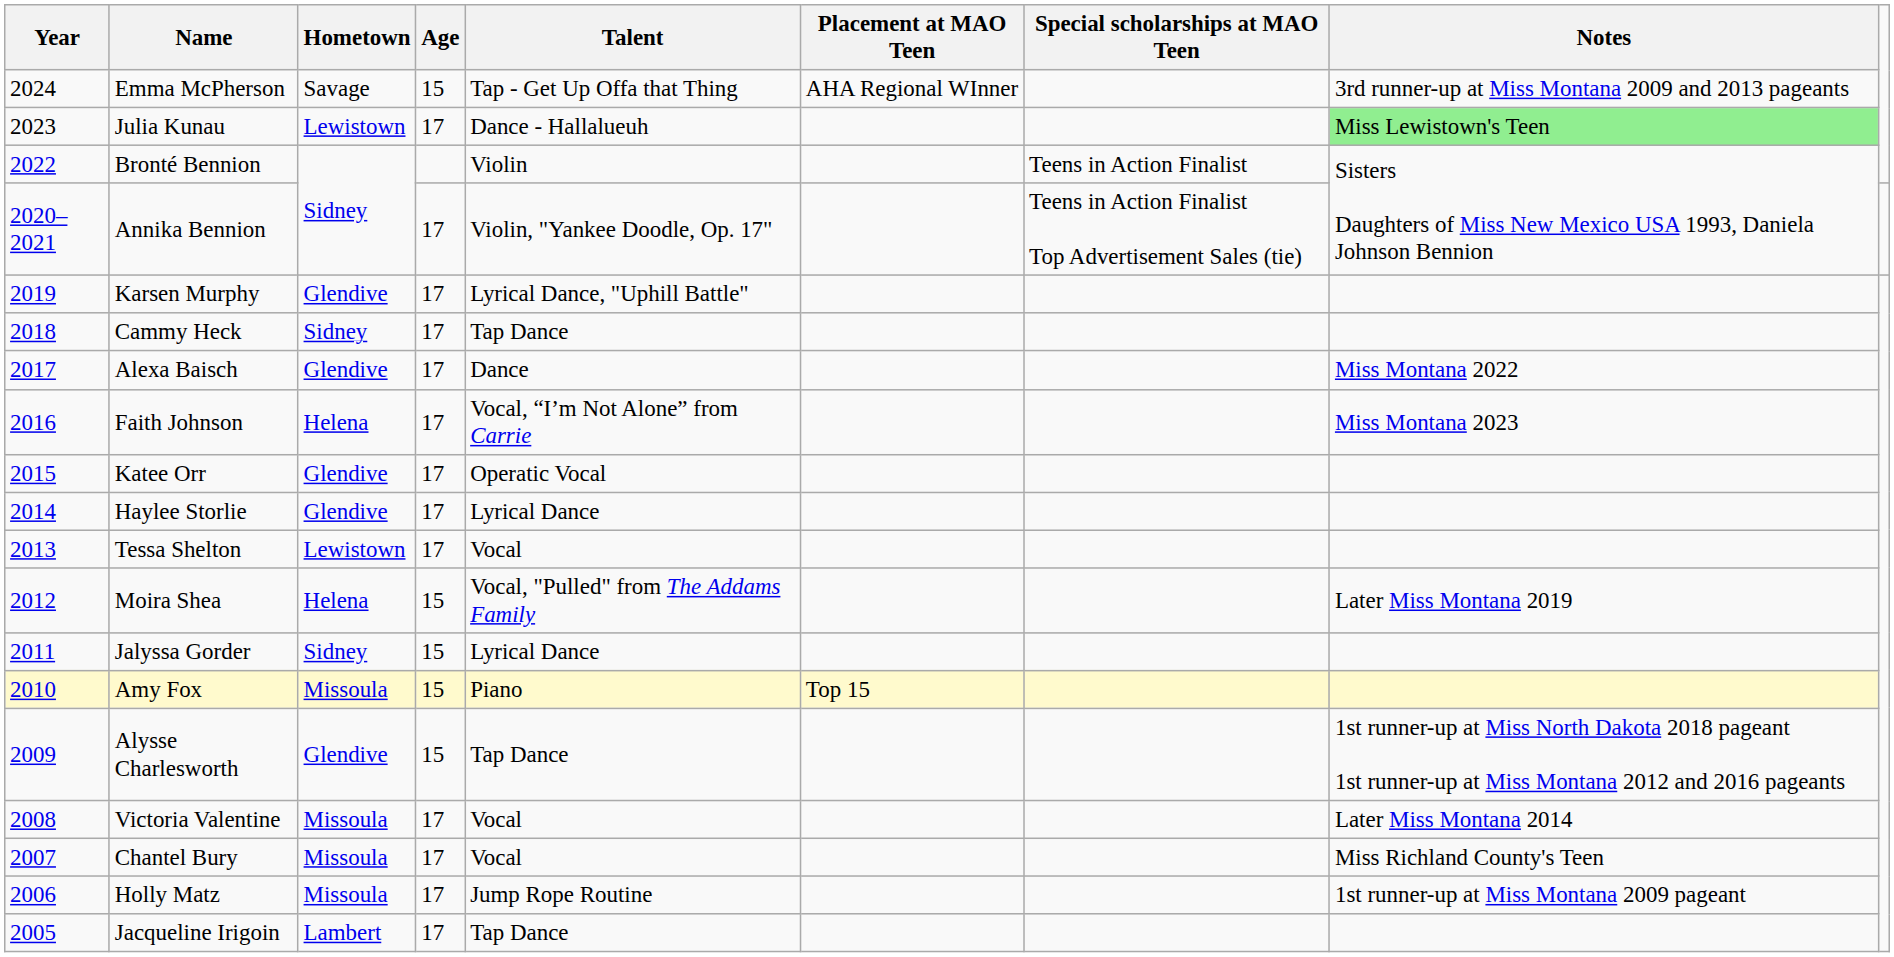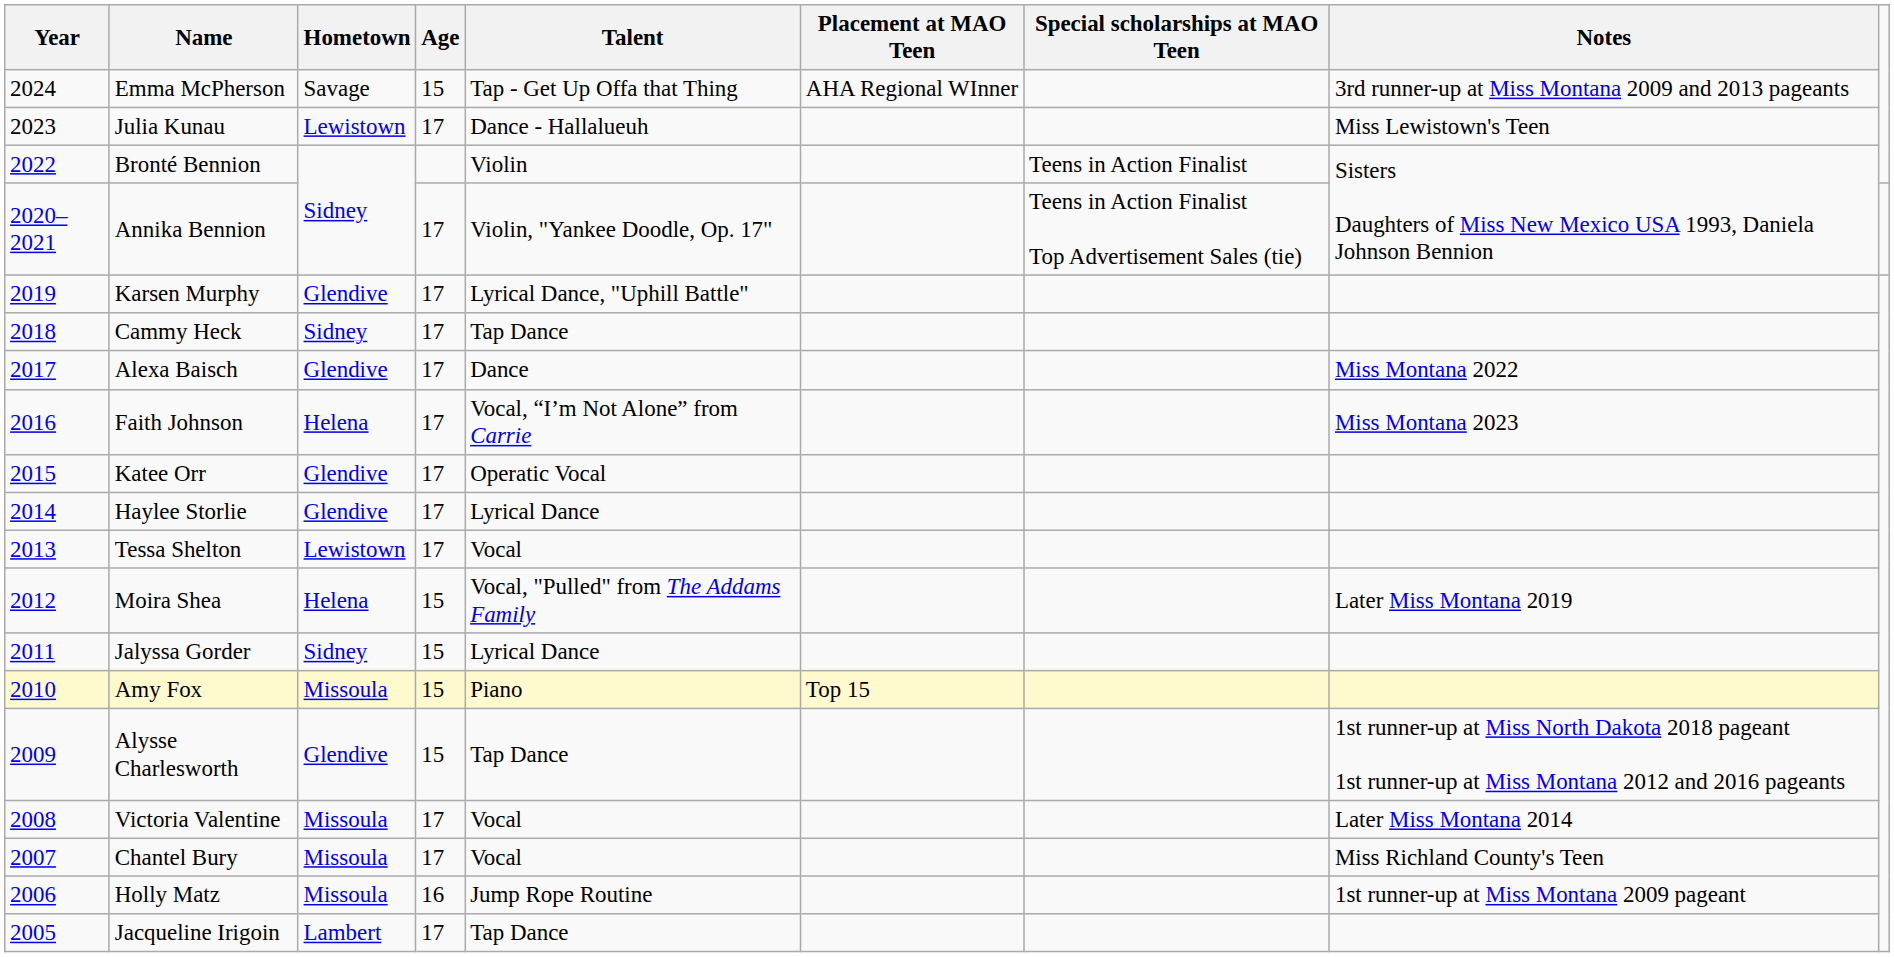Julia Kunau | Notes: lightgreen background -> no background
Holly Matz | Age: 17 -> 16
